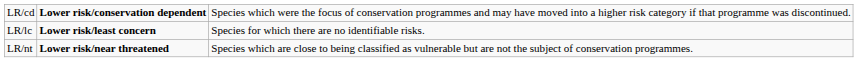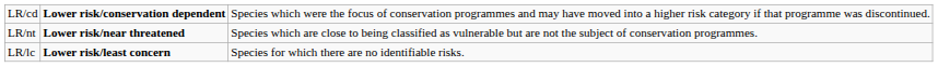rows swapped: LR/nt <-> LR/lc
